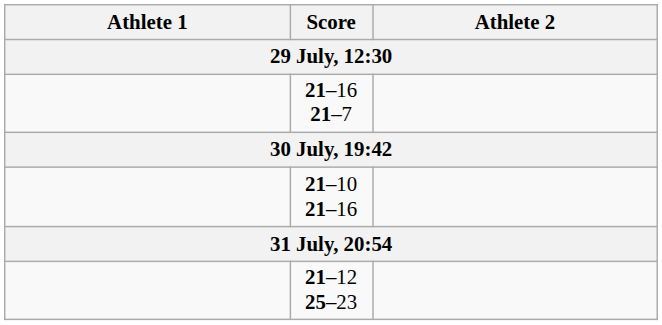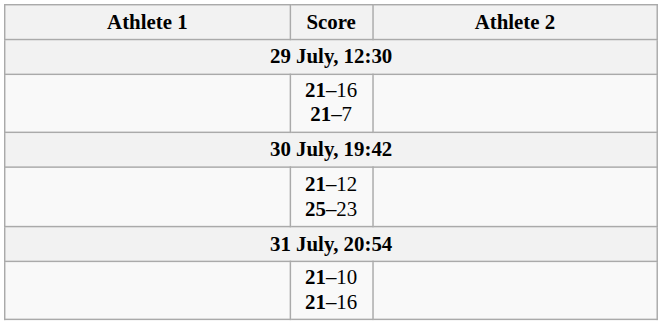rows swapped: 21–10 21–16 <-> 21–12 25–23
